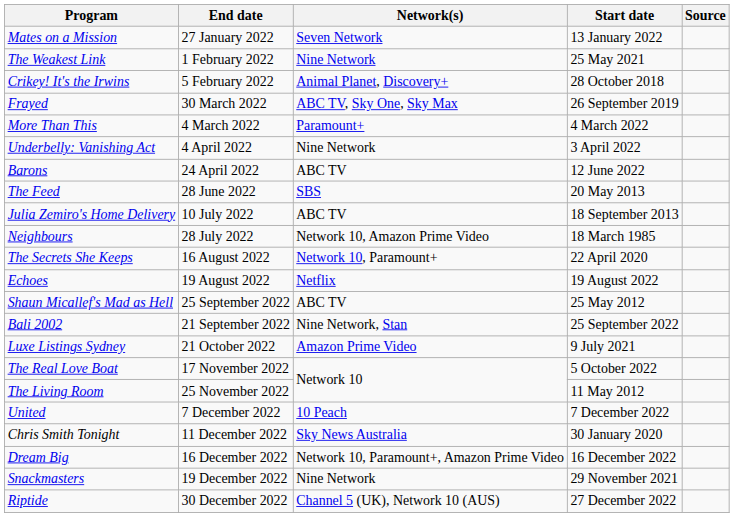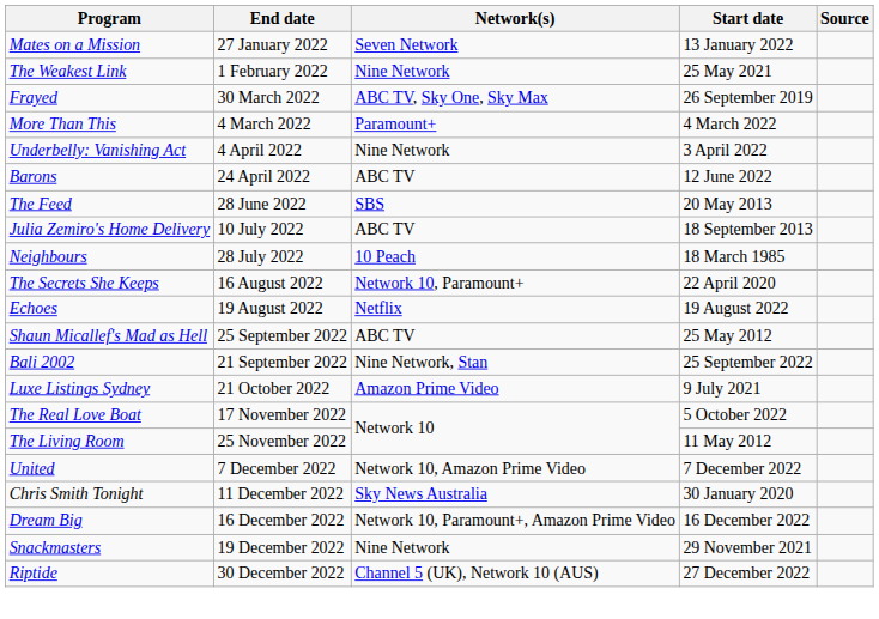- row: Crikey! It's the Irwins | 5 February 2022 | Animal Planet, Discovery+ | 28 October 2018
Neighbours | Network(s): Network 10, Amazon Prime Video -> 10 Peach
United | Network(s): 10 Peach -> Network 10, Amazon Prime Video
